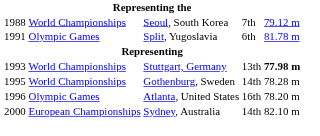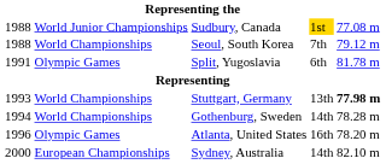+ row: 1988 | World Junior Championships | Sudbury, Canada | 1st | 77.08 m
Gothenburg, Sweden | column 1: 1995 -> 1994
